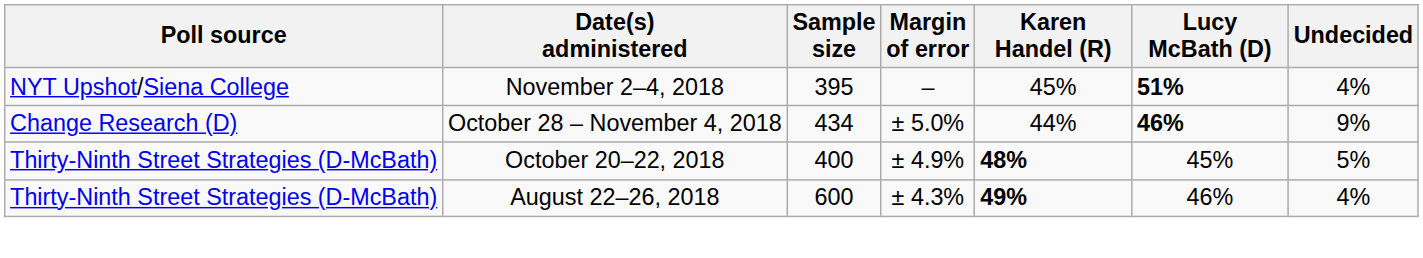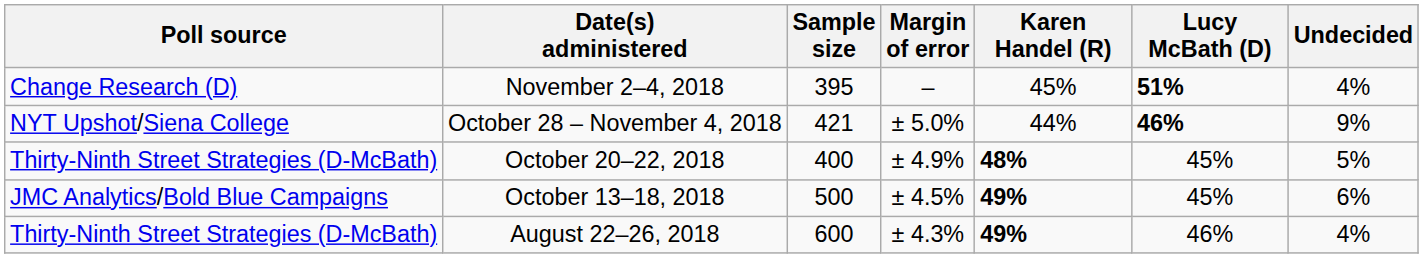November 2–4, 2018 | Poll source: NYT Upshot/Siena College -> Change Research (D)
October 28 – November 4, 2018 | Poll source: Change Research (D) -> NYT Upshot/Siena College
October 28 – November 4, 2018 | Sample size: 434 -> 421
+ row: JMC Analytics/Bold Blue Campaigns | October 13–18, 2018 | 500 | ± 4.5% | 49% | 45% | 6%
